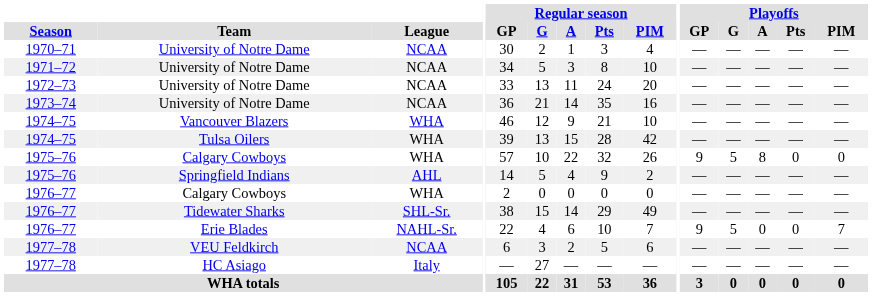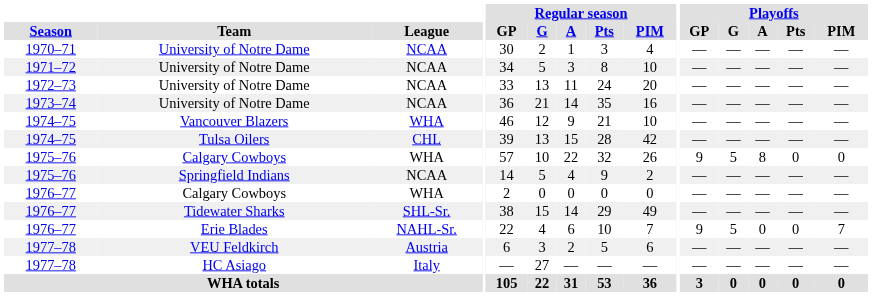Tulsa Oilers | League: WHA -> CHL
Springfield Indians | League: AHL -> NCAA
VEU Feldkirch | League: NCAA -> Austria
